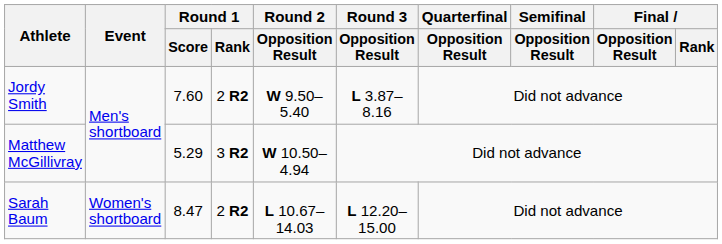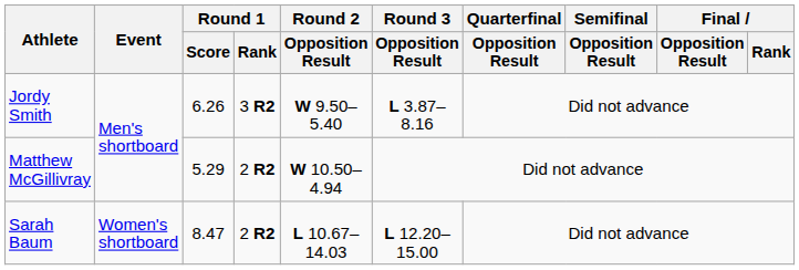Jordy Smith | Round 1 / Score: 7.60 -> 6.26
Jordy Smith | Round 1 / Rank: 2 R2 -> 3 R2
Matthew McGillivray | Round 1 / Rank: 3 R2 -> 2 R2
